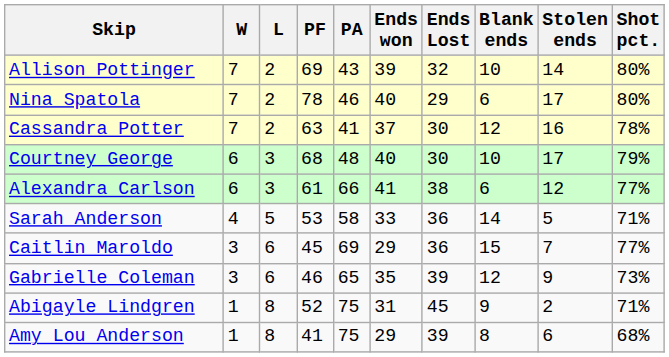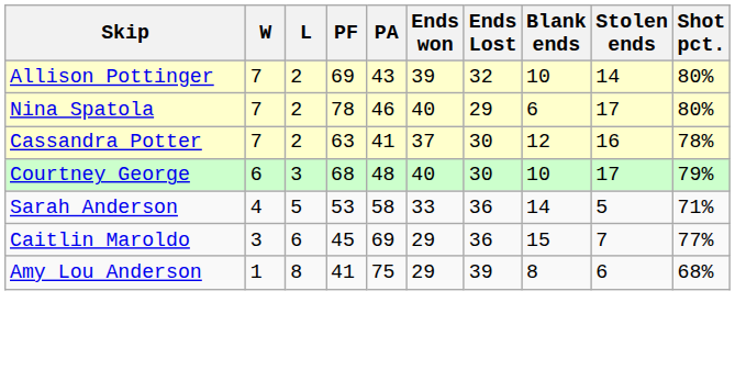- row: Alexandra Carlson | 6 | 3 | 61 | 66 | 41 | 38 | 6 | 12 | 77%
- row: Gabrielle Coleman | 3 | 6 | 46 | 65 | 35 | 39 | 12 | 9 | 73%
- row: Abigayle Lindgren | 1 | 8 | 52 | 75 | 31 | 45 | 9 | 2 | 71%
